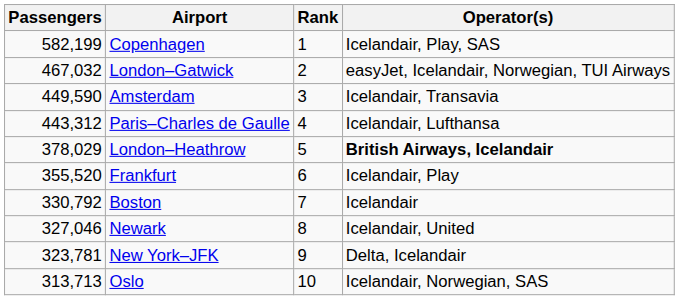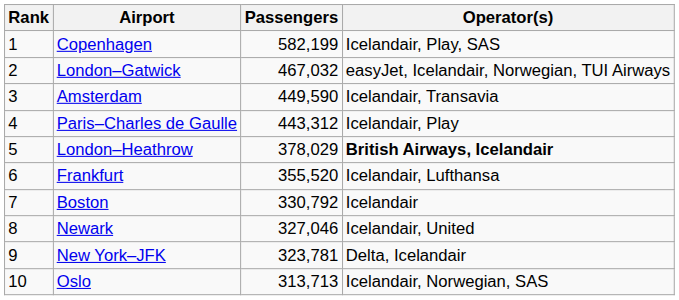columns swapped: Rank <-> Passengers
Paris–Charles de Gaulle | Operator(s): Icelandair, Lufthansa -> Icelandair, Play
Frankfurt | Operator(s): Icelandair, Play -> Icelandair, Lufthansa
